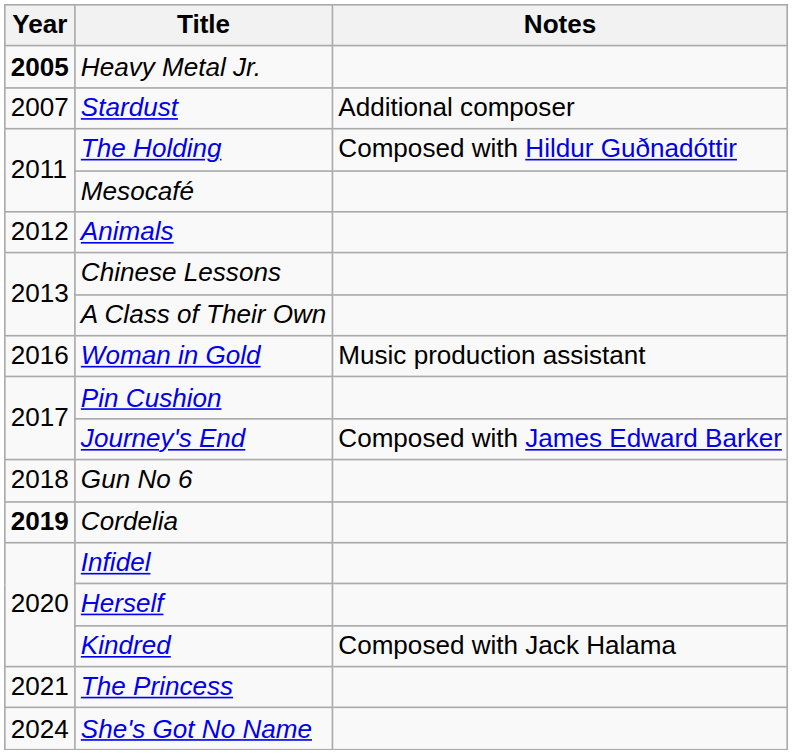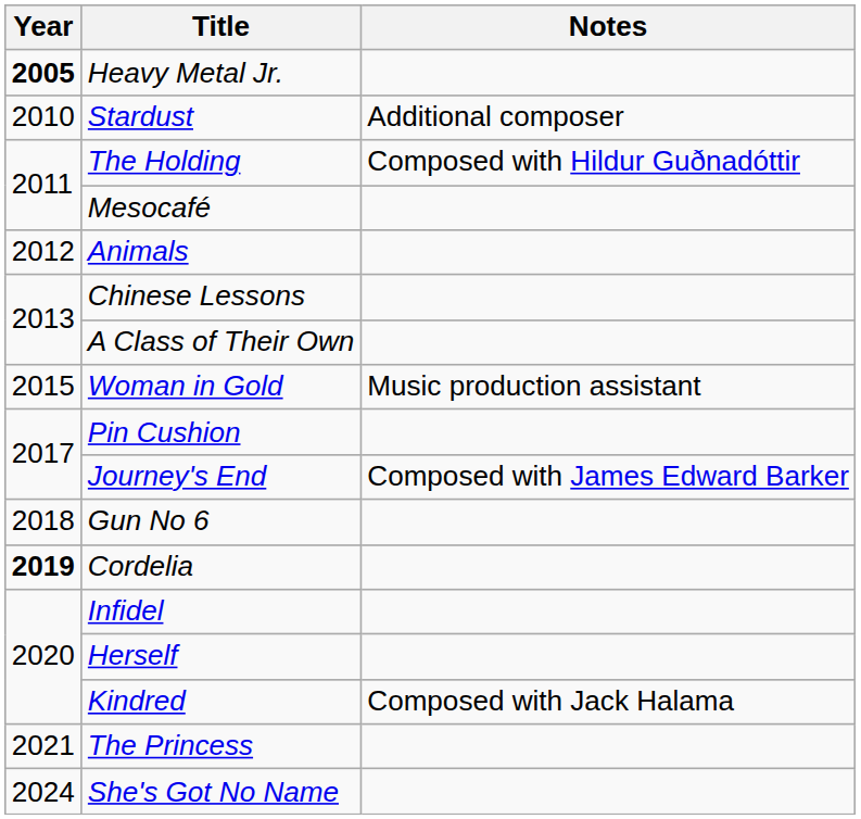Stardust | Year: 2007 -> 2010
Woman in Gold | Year: 2016 -> 2015
